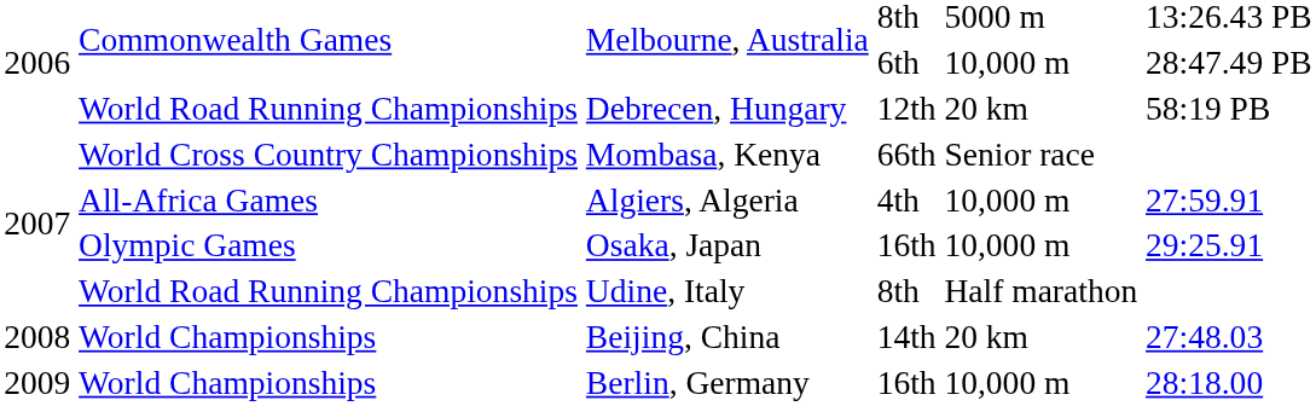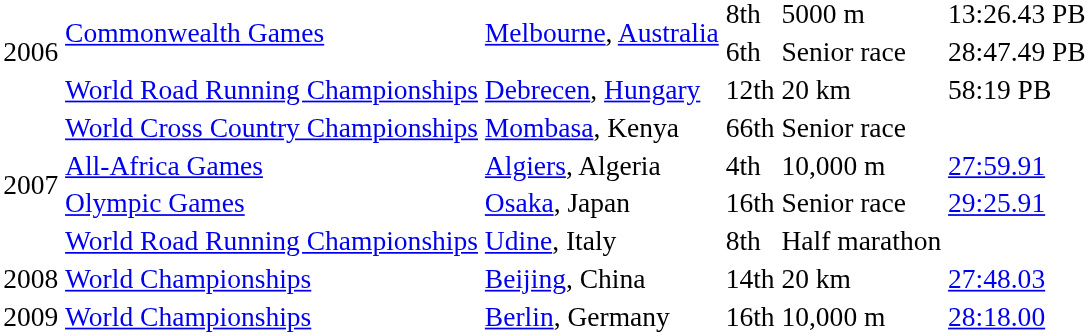Melbourne, Australia / 6th | column 5: 10,000 m -> Senior race
Osaka, Japan | column 5: 10,000 m -> Senior race
